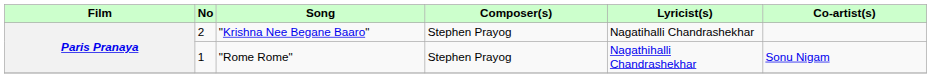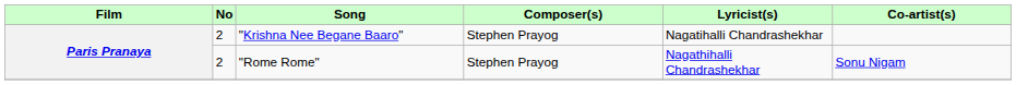"Rome Rome" | No: 1 -> 2
